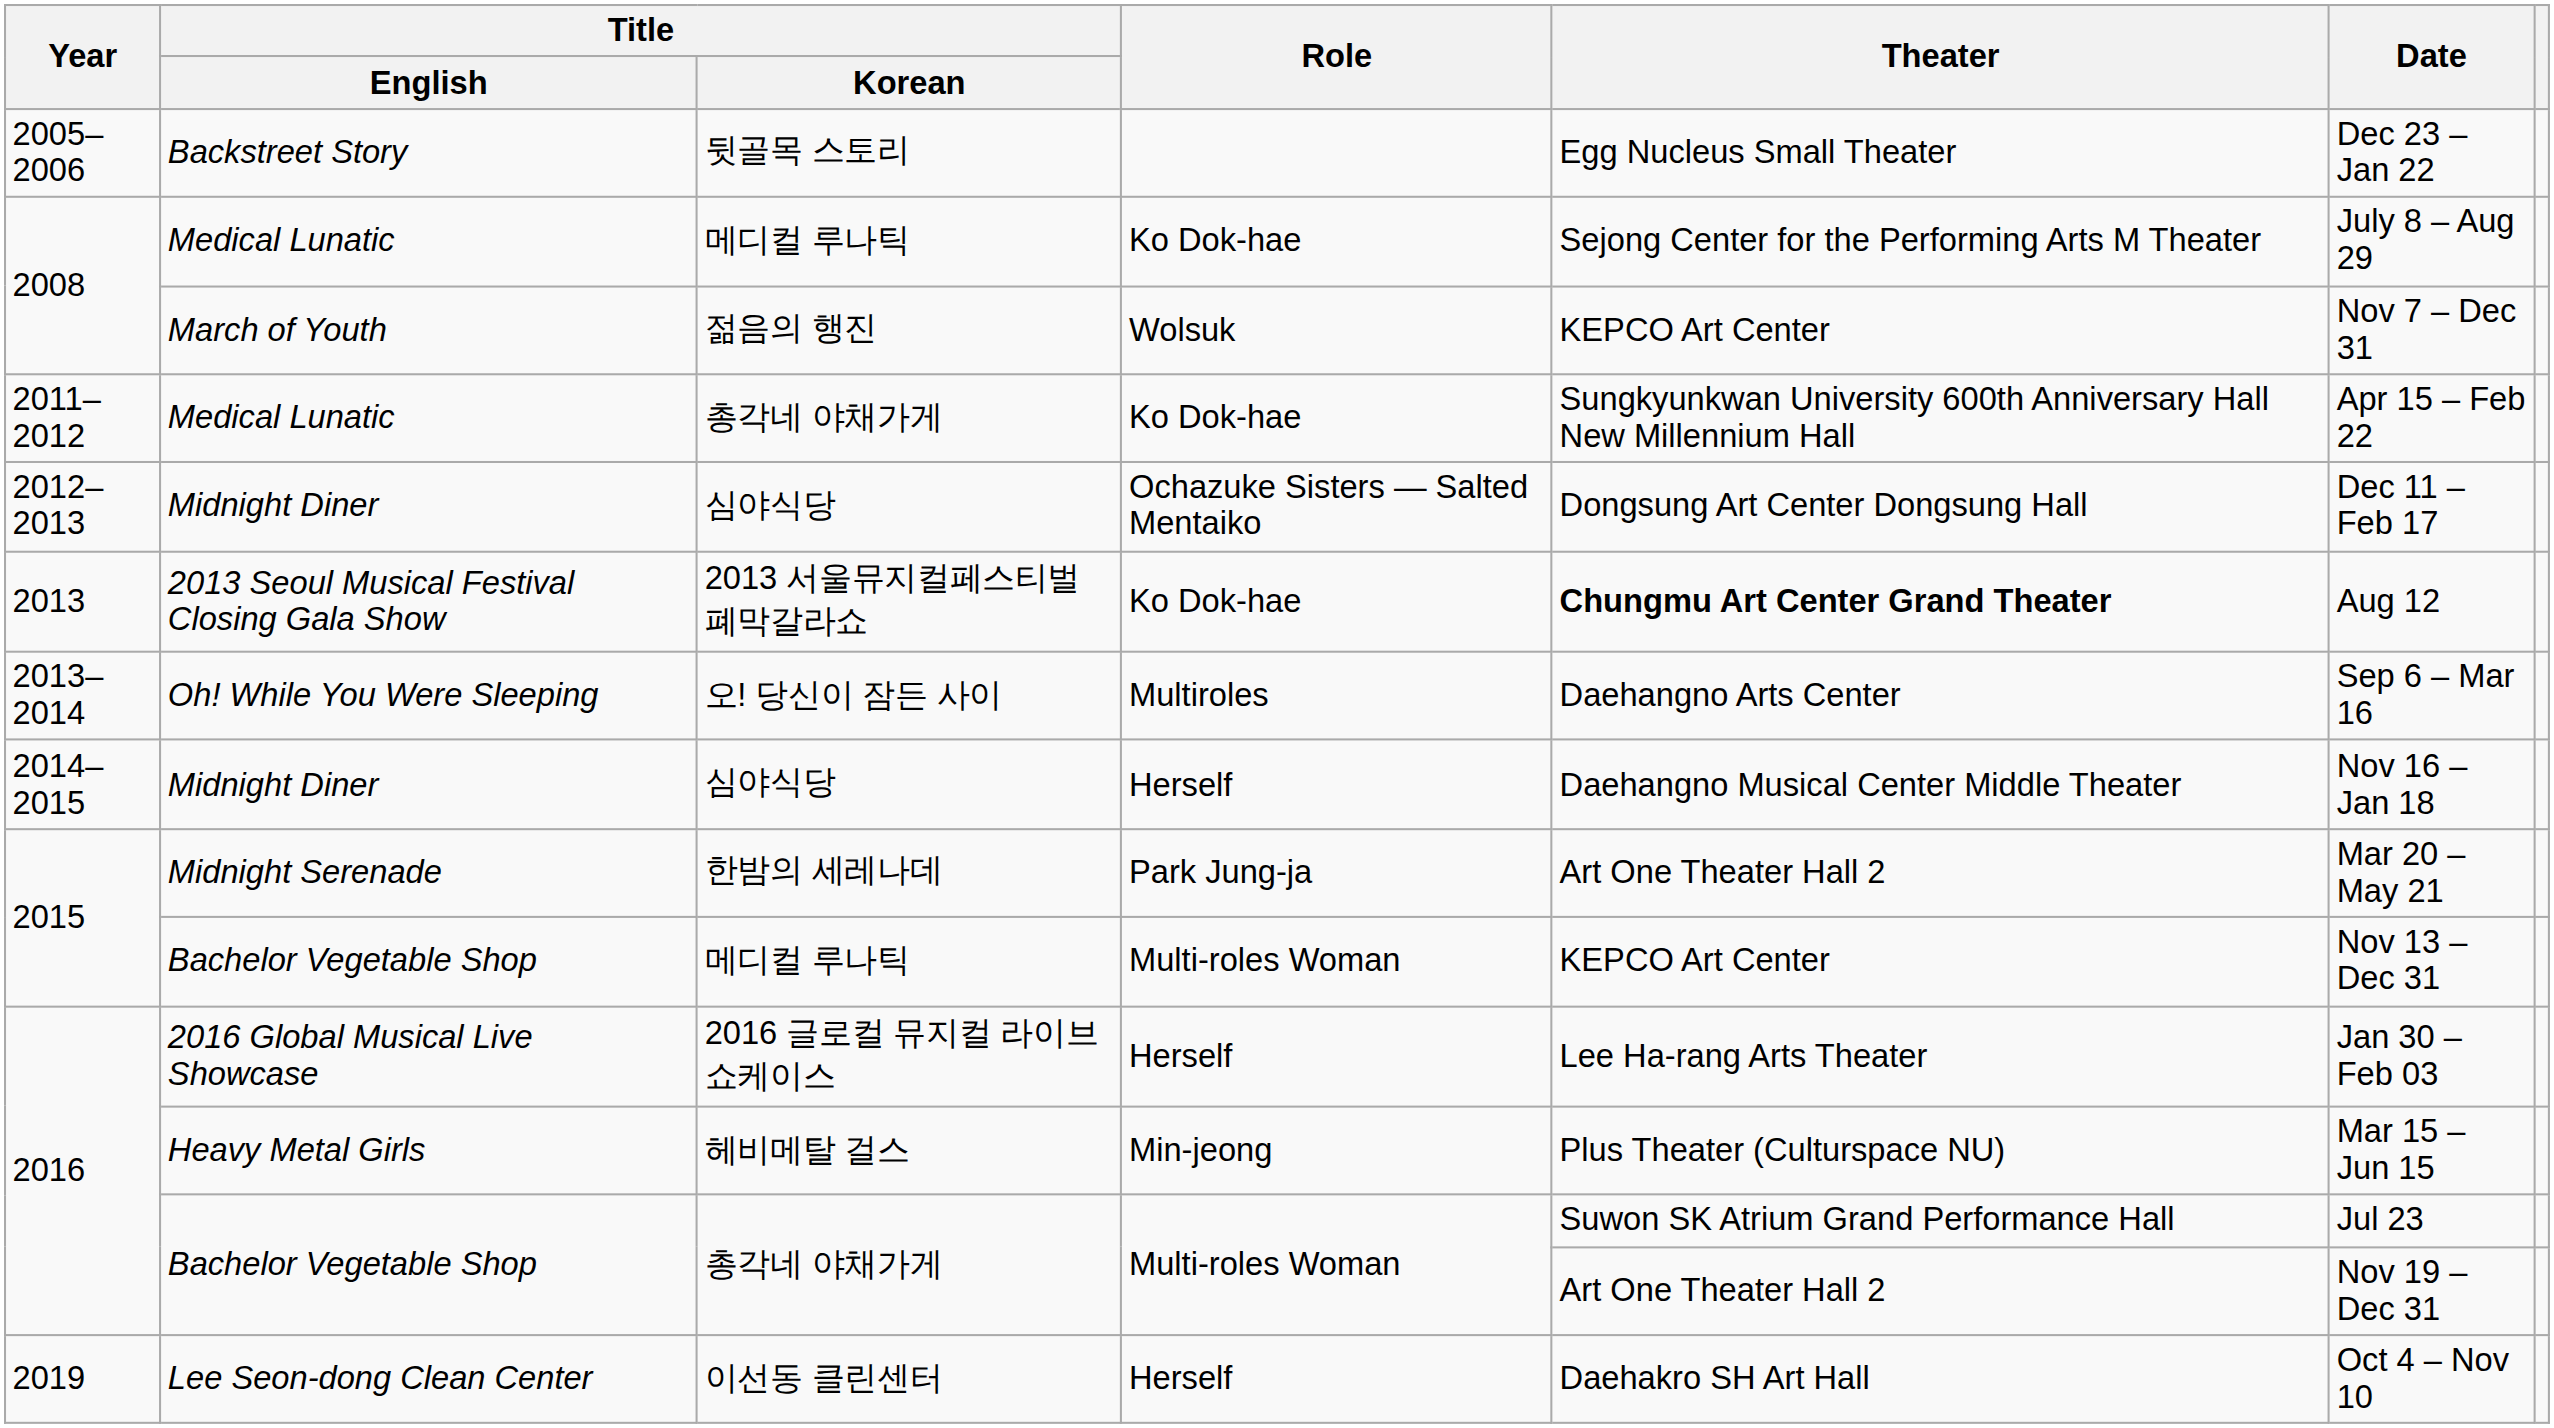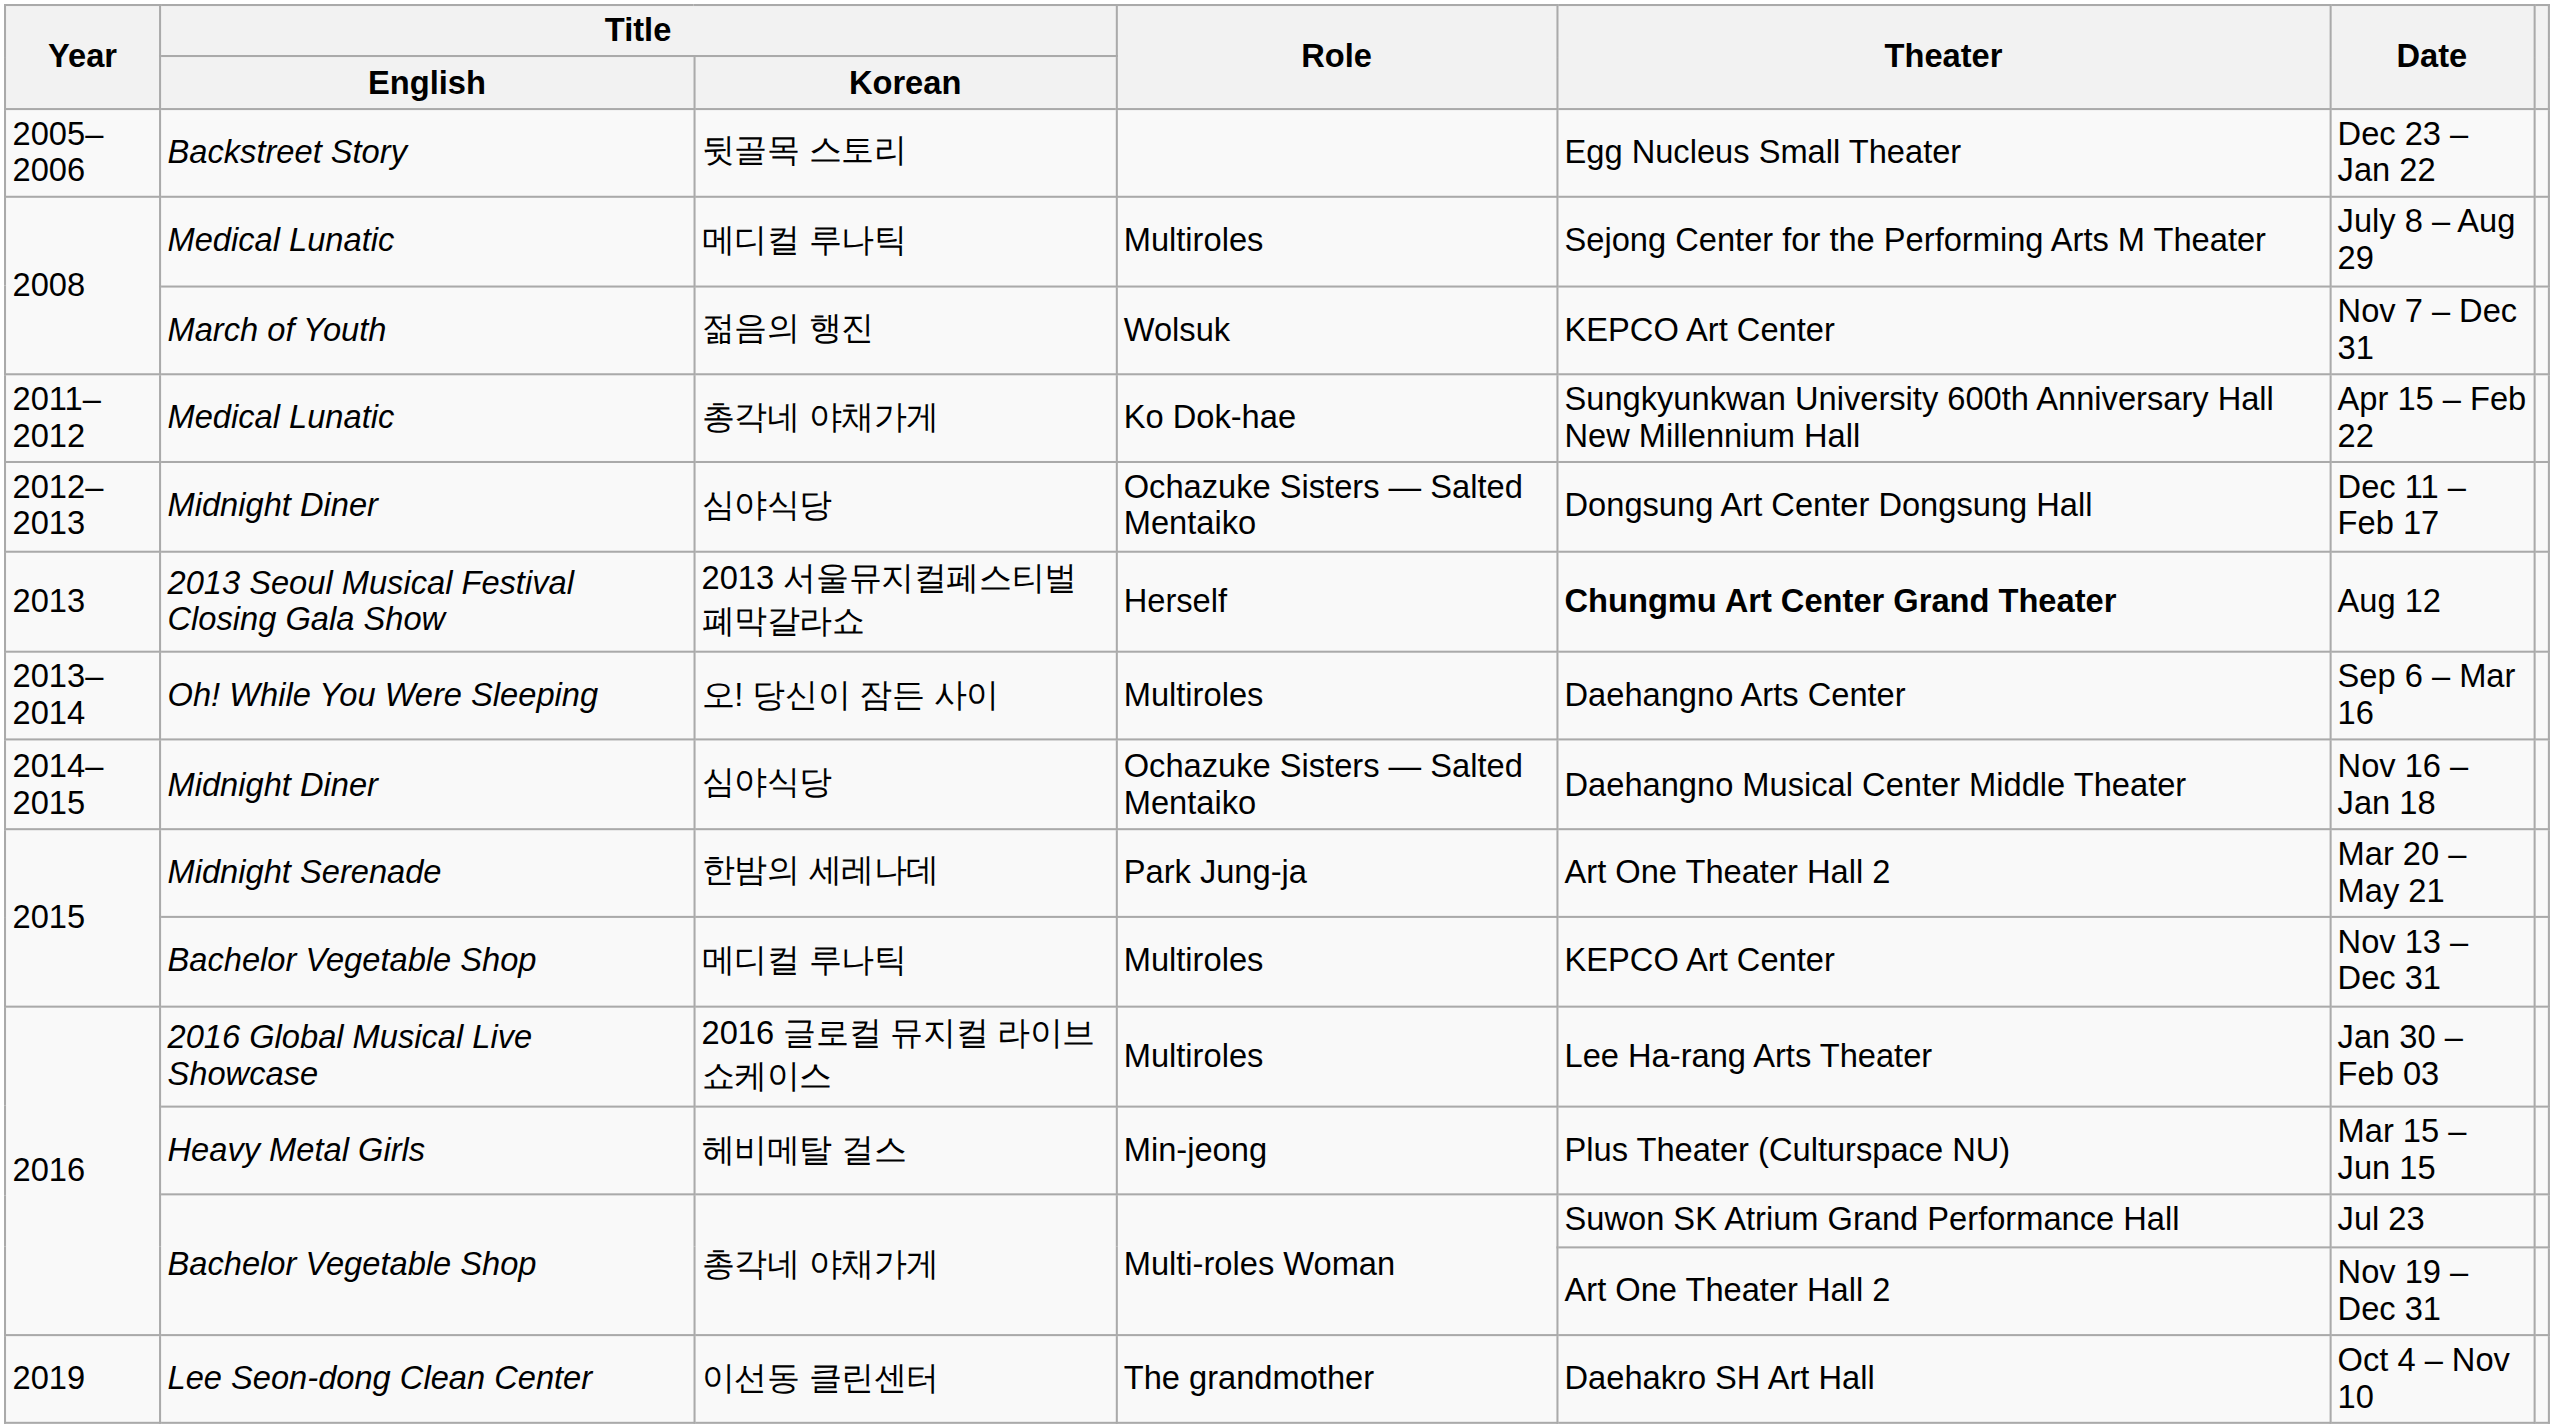2008 / Medical Lunatic | Role: Ko Dok-hae -> Multiroles
2013 Seoul Musical Festival Closing Gala Show | Role: Ko Dok-hae -> Herself
2014–2015 / Midnight Diner | Role: Herself -> Ochazuke Sisters — Salted Mentaiko
2015 / Bachelor Vegetable Shop | Role: Multi-roles Woman -> Multiroles
2016 Global Musical Live Showcase | Role: Herself -> Multiroles
Lee Seon-dong Clean Center | Role: Herself -> The grandmother
